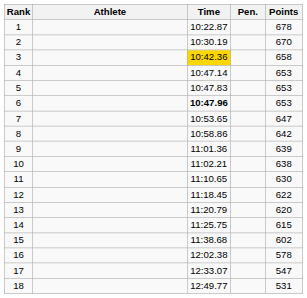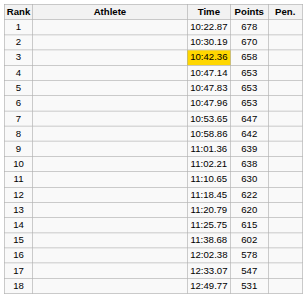columns swapped: Pen. <-> Points
6 | Time: bold -> normal
